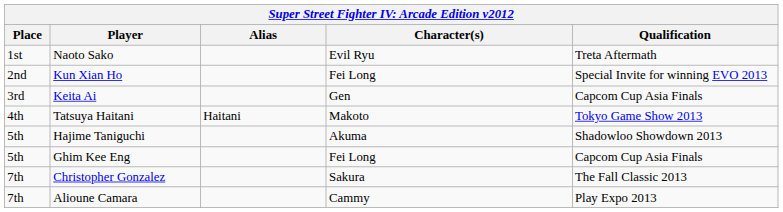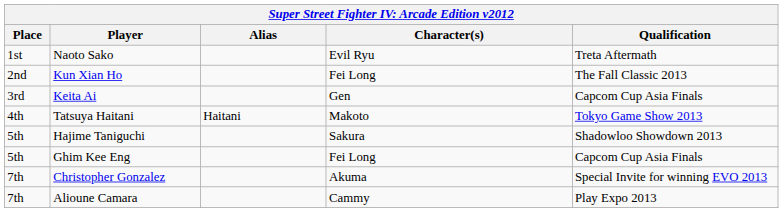Kun Xian Ho | Qualification: Special Invite for winning EVO 2013 -> The Fall Classic 2013
Hajime Taniguchi | Character(s): Akuma -> Sakura
Christopher Gonzalez | Character(s): Sakura -> Akuma
Christopher Gonzalez | Qualification: The Fall Classic 2013 -> Special Invite for winning EVO 2013
